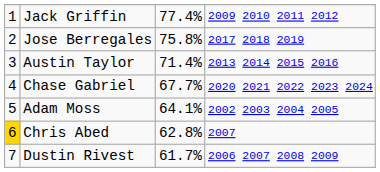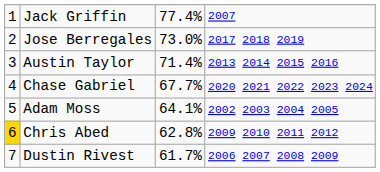Jack Griffin | column 4: 2009 2010 2011 2012 -> 2007
Jose Berregales | column 3: 75.8% -> 73.0%
Chris Abed | column 4: 2007 -> 2009 2010 2011 2012
